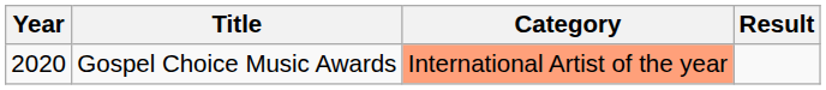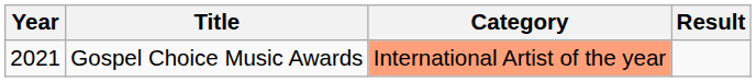Gospel Choice Music Awards | Year: 2020 -> 2021
